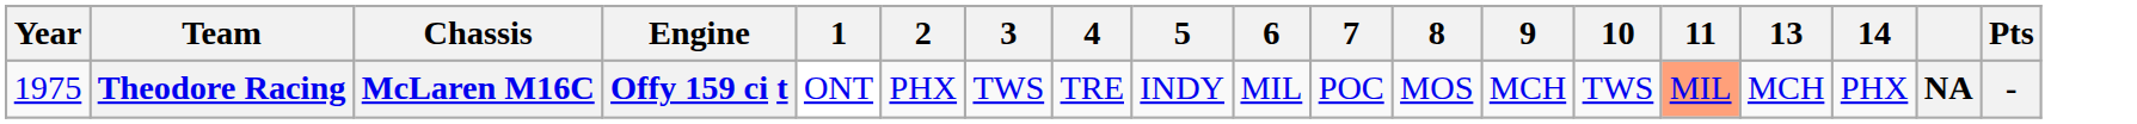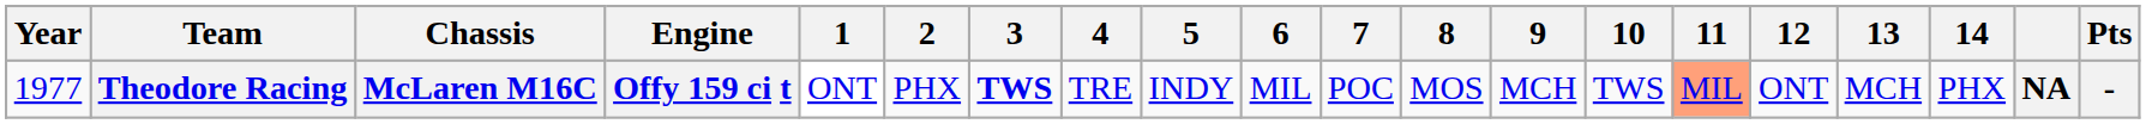+ column: 12 | ONT
Theodore Racing | Year: 1975 -> 1977
Theodore Racing | 3: normal -> bold
